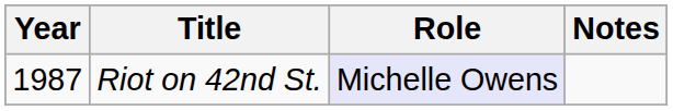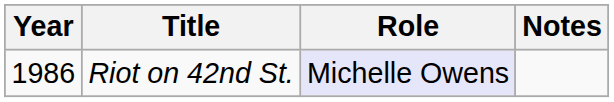Riot on 42nd St. | Year: 1987 -> 1986
